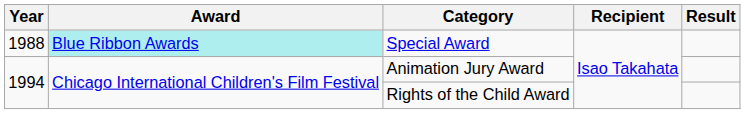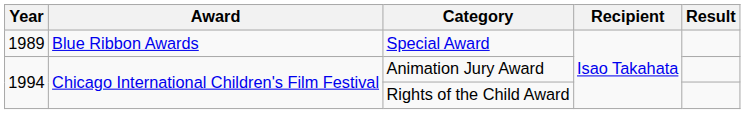Special Award | Year: 1988 -> 1989
Special Award | Award: paleturquoise background -> no background
